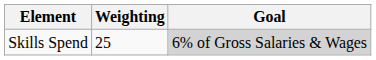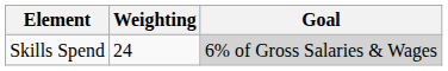Skills Spend | Weighting: 25 -> 24
